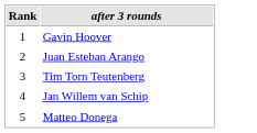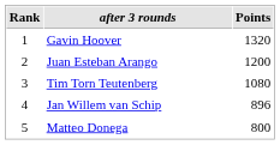+ column: Points | 1320 | 1200 | 1080 | 896 | 800
